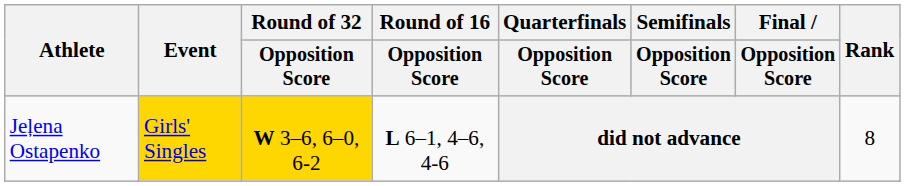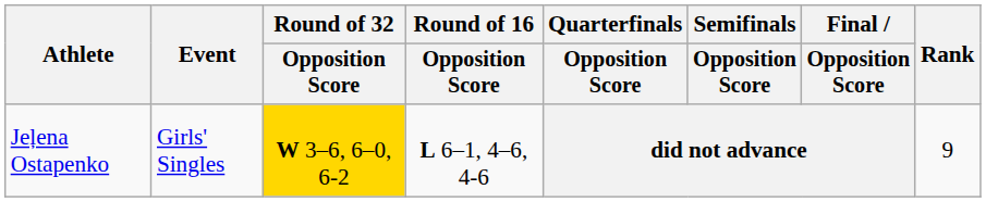Jeļena Ostapenko | Event: gold background -> no background
Jeļena Ostapenko | Rank: 8 -> 9
